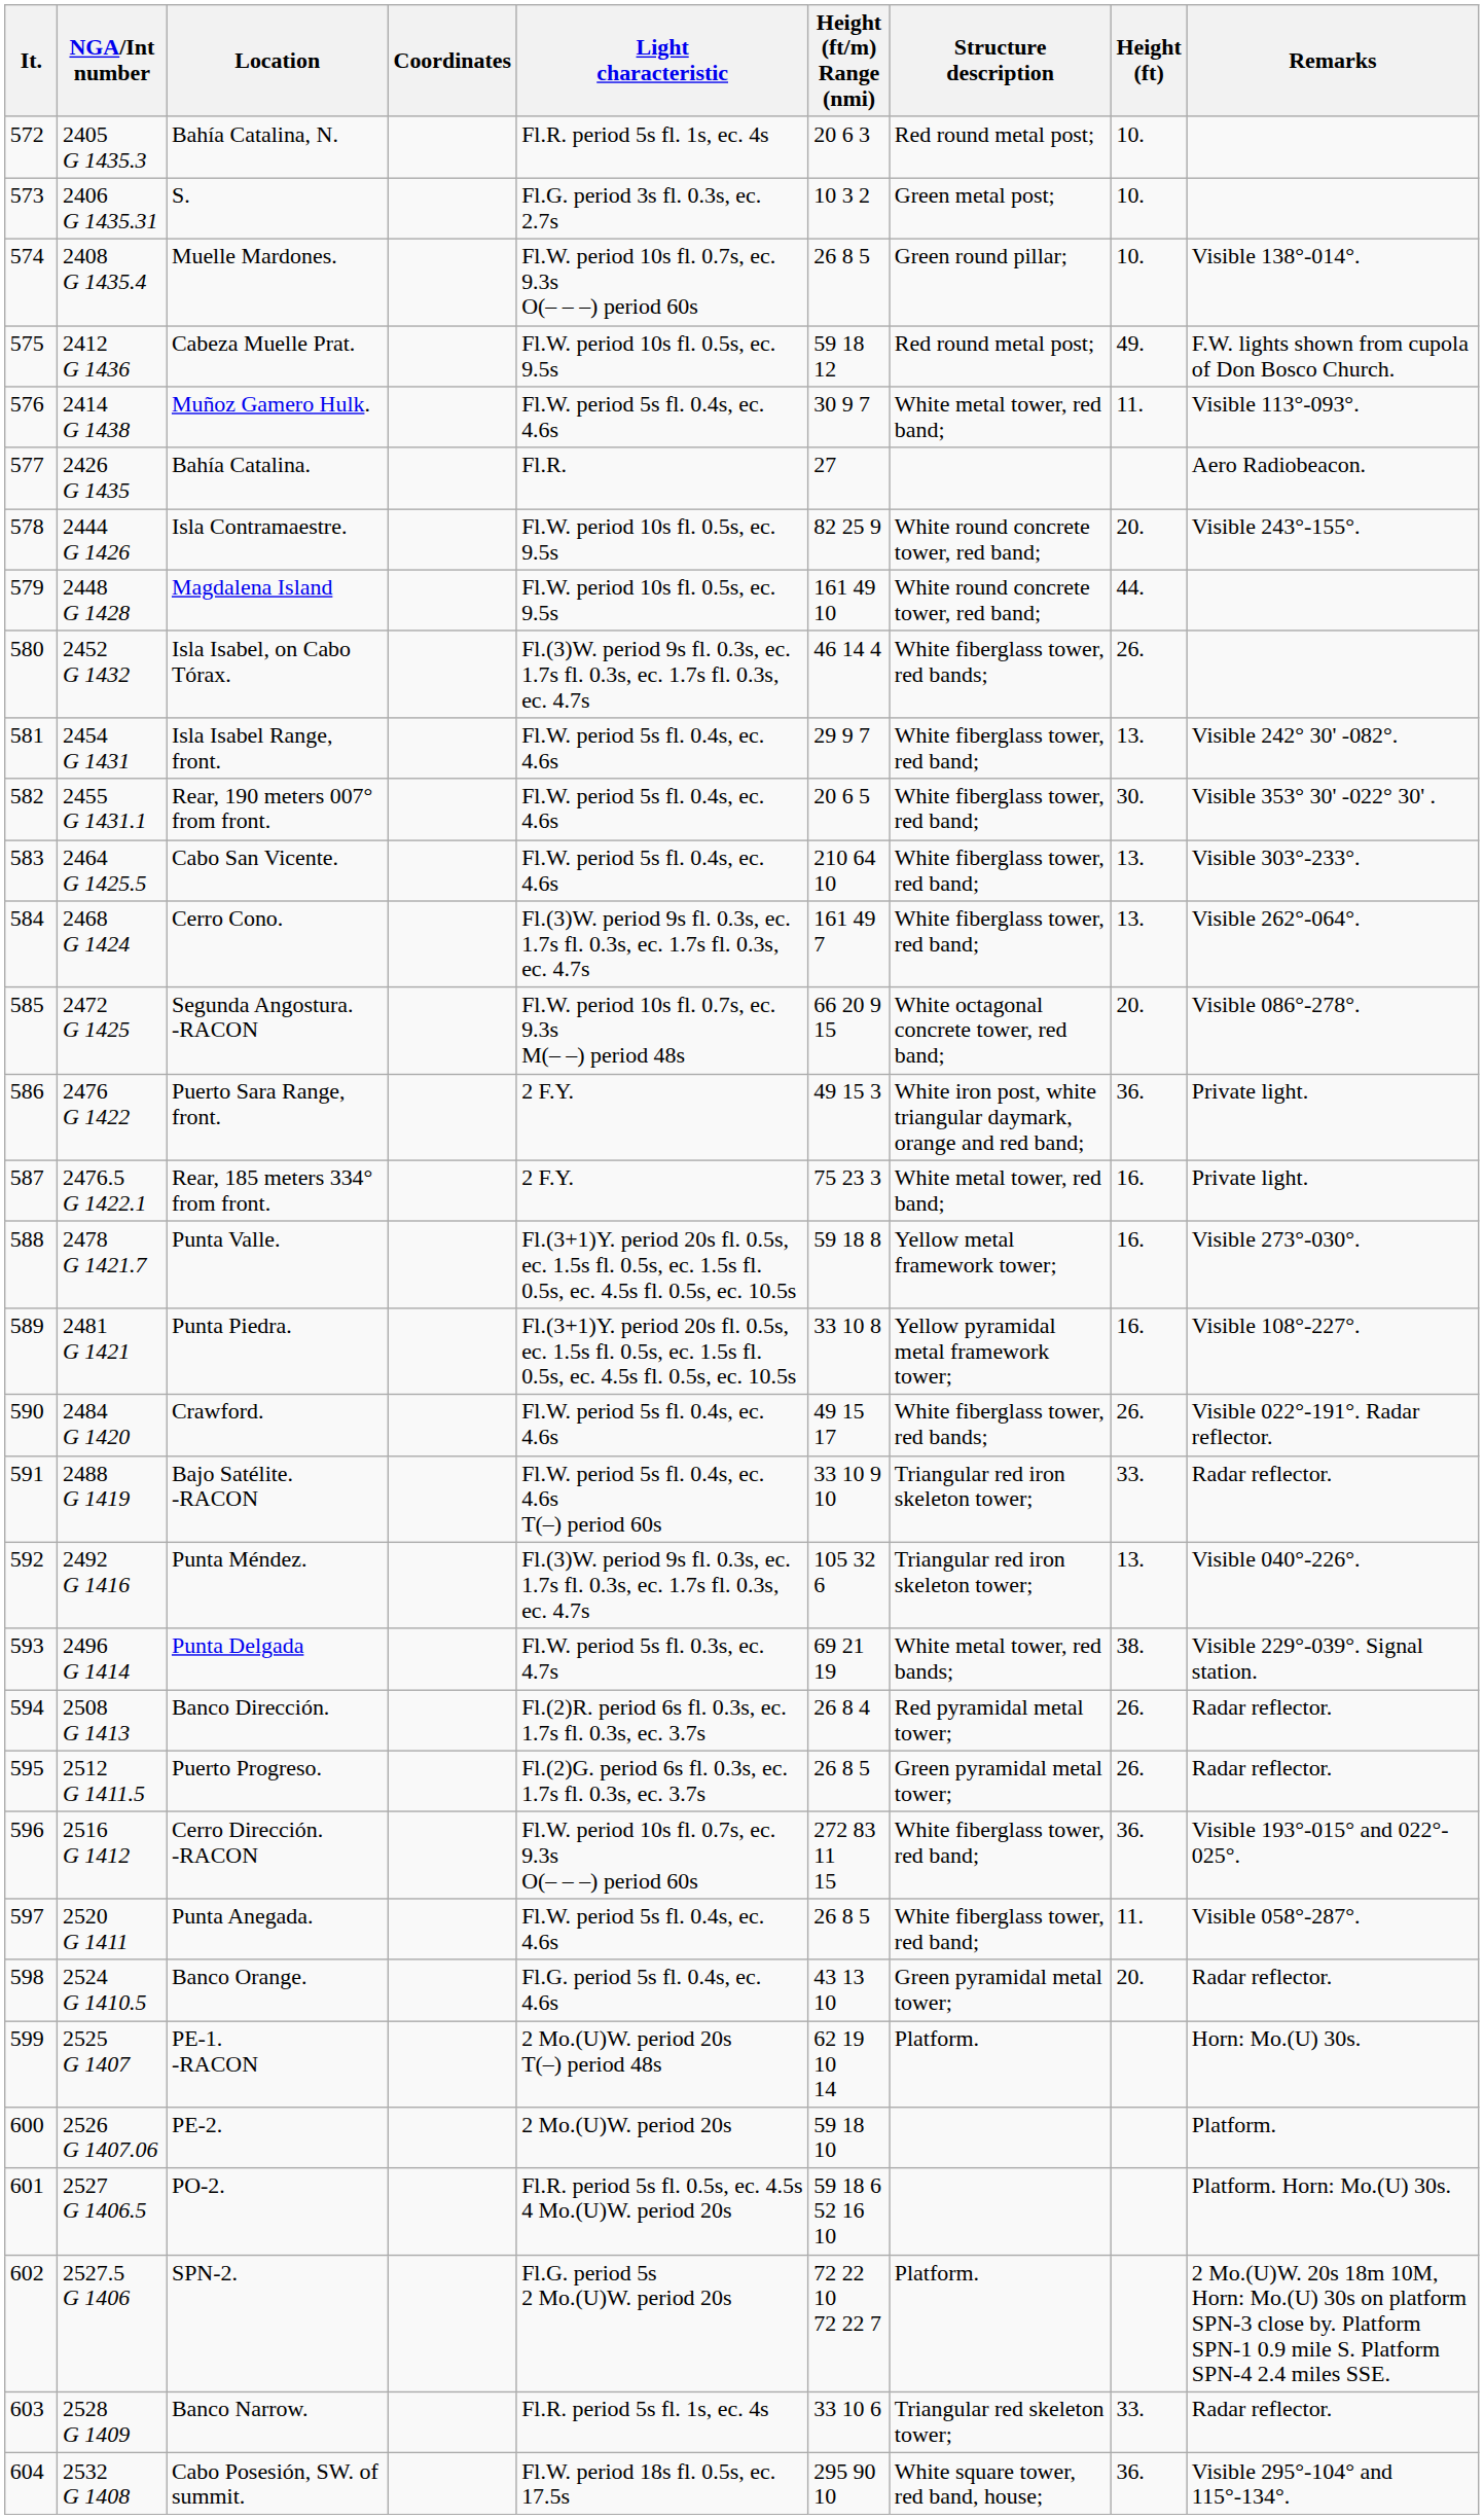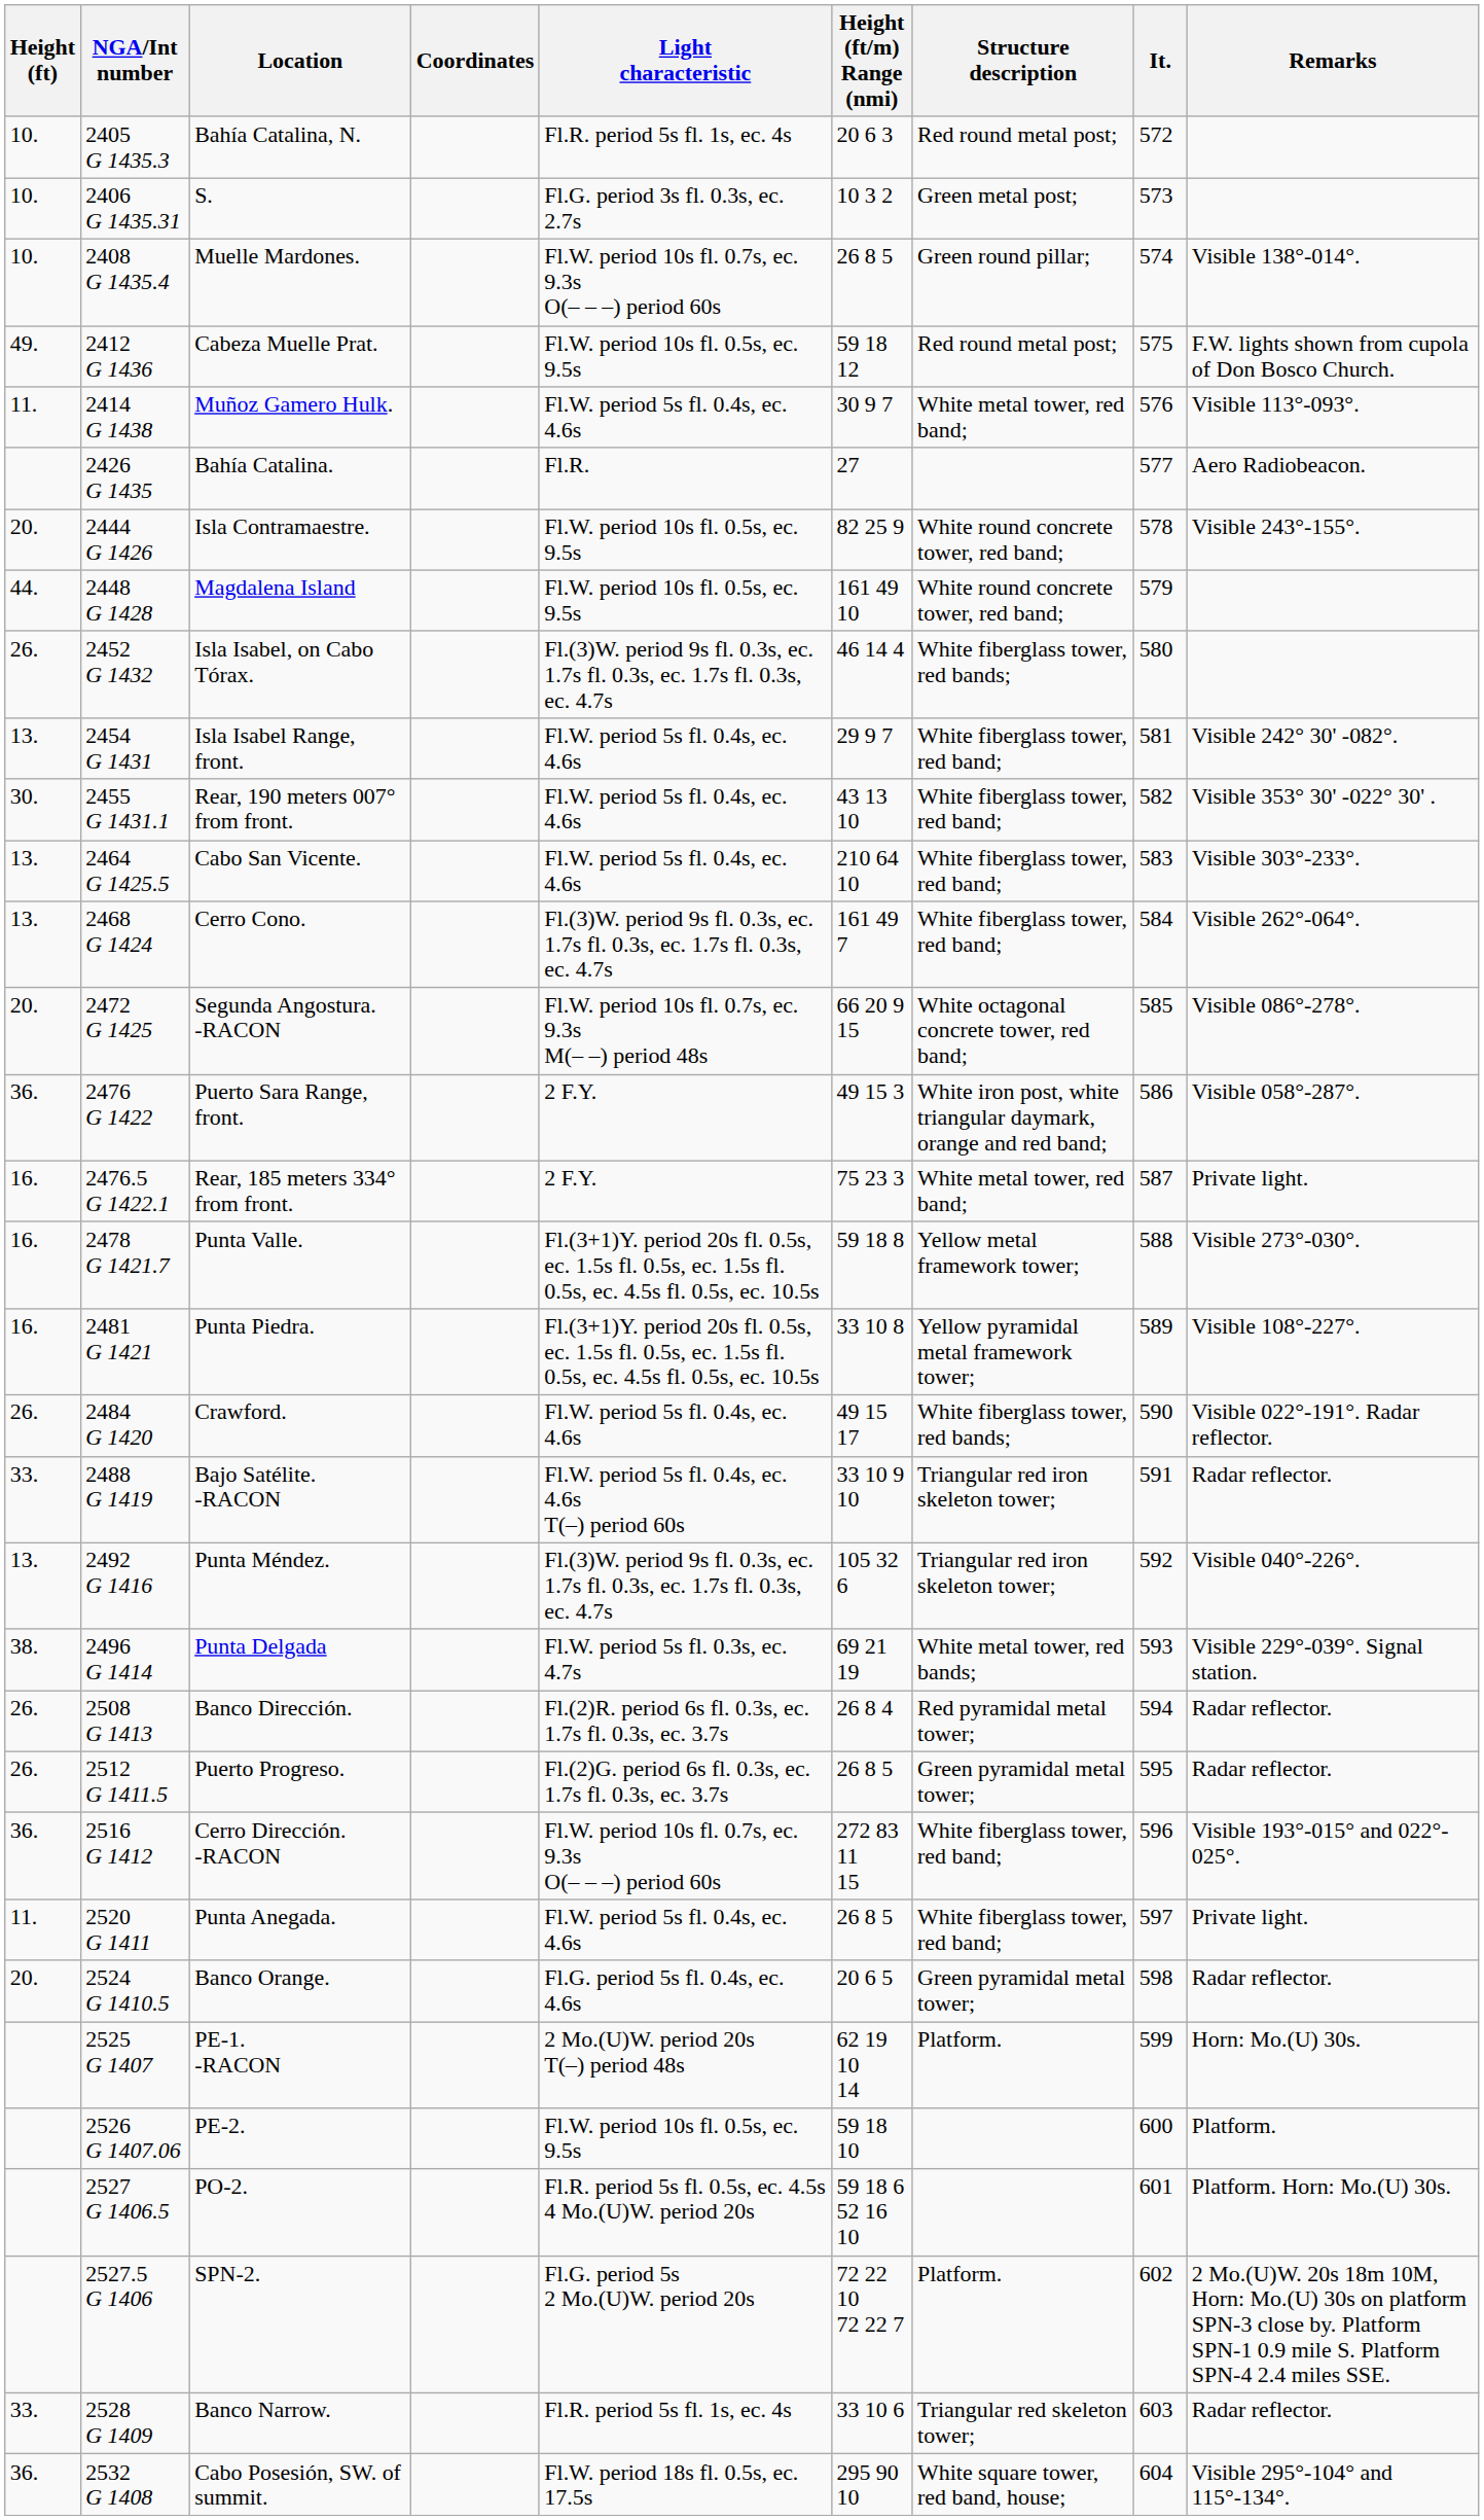columns swapped: It. <-> Height (ft)
Rear, 190 meters 007° from front. | Height (ft/m) Range (nmi): 20 6 5 -> 43 13 10
Puerto Sara Range, front. | Remarks: Private light. -> Visible 058°-287°.
Punta Anegada. | Remarks: Visible 058°-287°. -> Private light.
Banco Orange. | Height (ft/m) Range (nmi): 43 13 10 -> 20 6 5
PE-2. | Light characteristic: 2 Mo.(U)W. period 20s -> Fl.W. period 10s fl. 0.5s, ec. 9.5s
